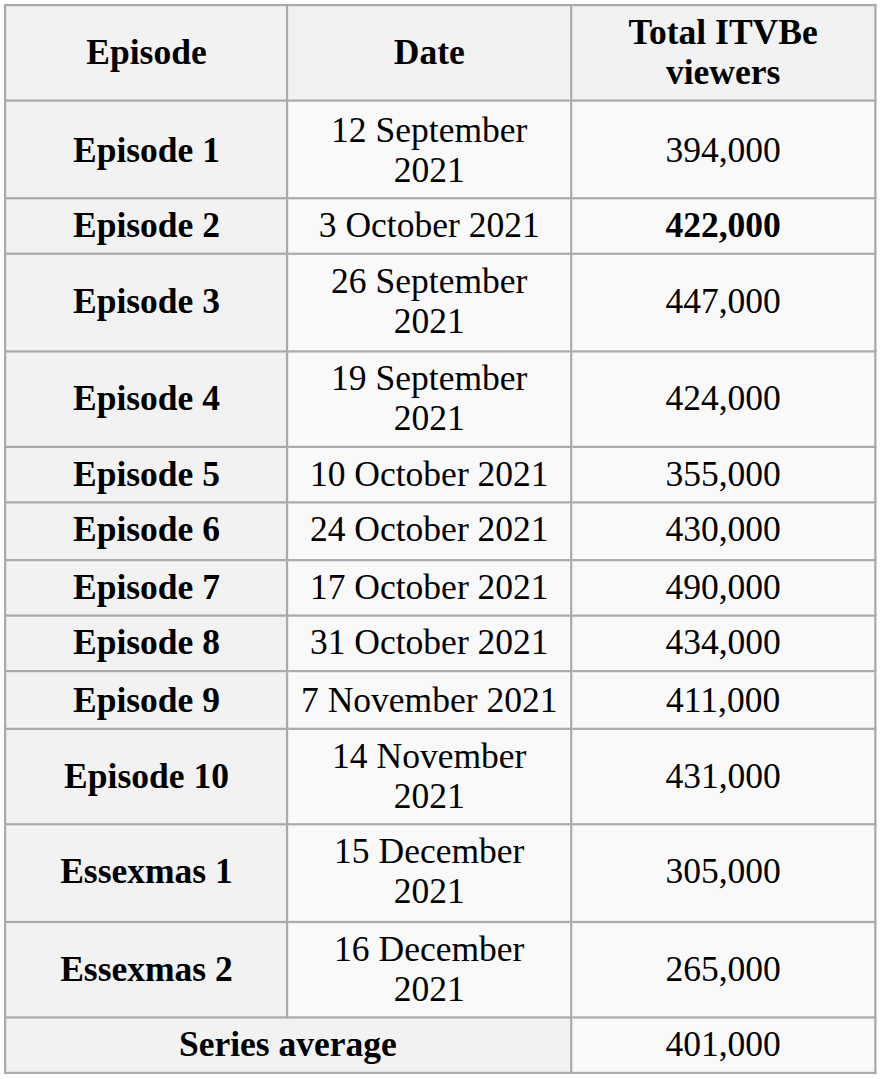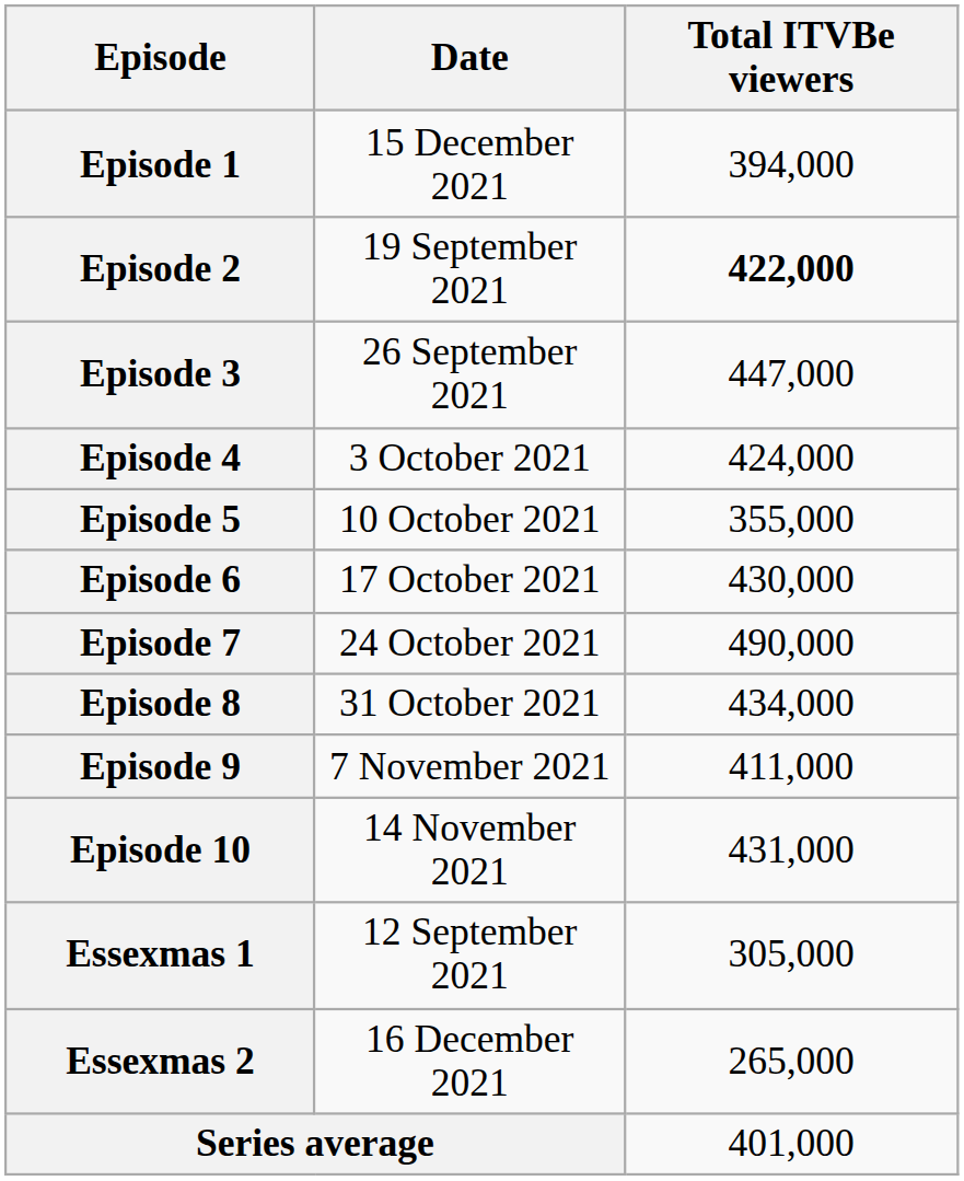Episode 1 | Date: 12 September 2021 -> 15 December 2021
Episode 2 | Date: 3 October 2021 -> 19 September 2021
Episode 4 | Date: 19 September 2021 -> 3 October 2021
Episode 6 | Date: 24 October 2021 -> 17 October 2021
Episode 7 | Date: 17 October 2021 -> 24 October 2021
Essexmas 1 | Date: 15 December 2021 -> 12 September 2021
